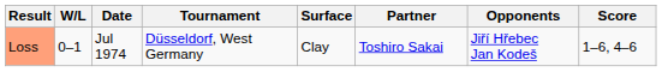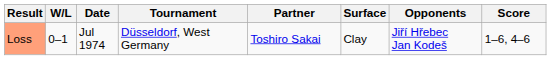columns swapped: Surface <-> Partner
